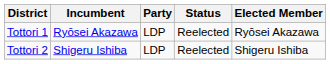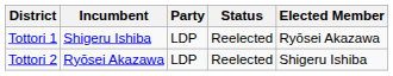Tottori 1 | Incumbent: Ryōsei Akazawa -> Shigeru Ishiba
Tottori 2 | Incumbent: Shigeru Ishiba -> Ryōsei Akazawa
